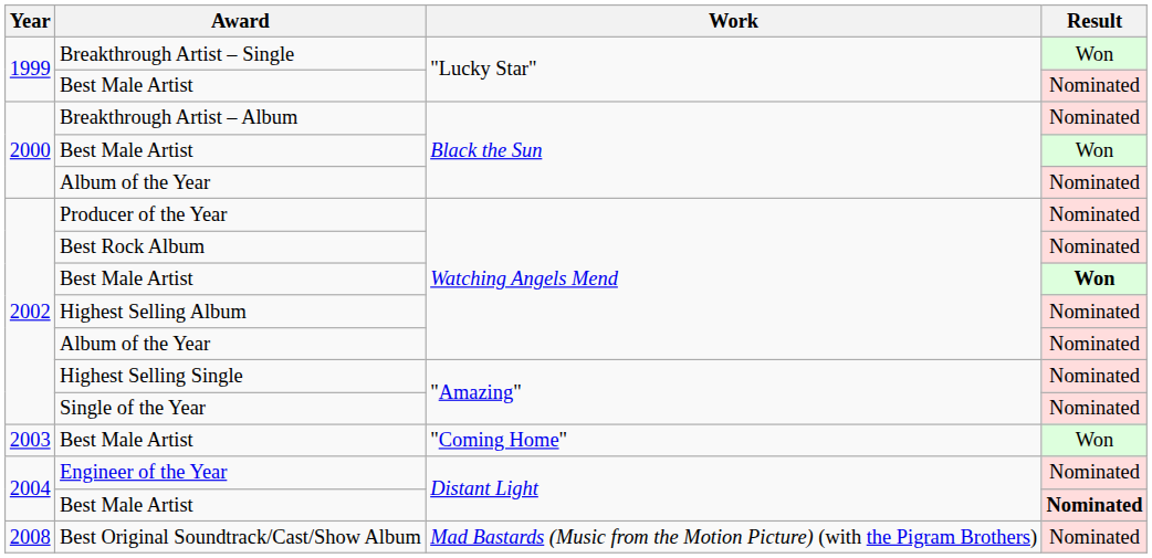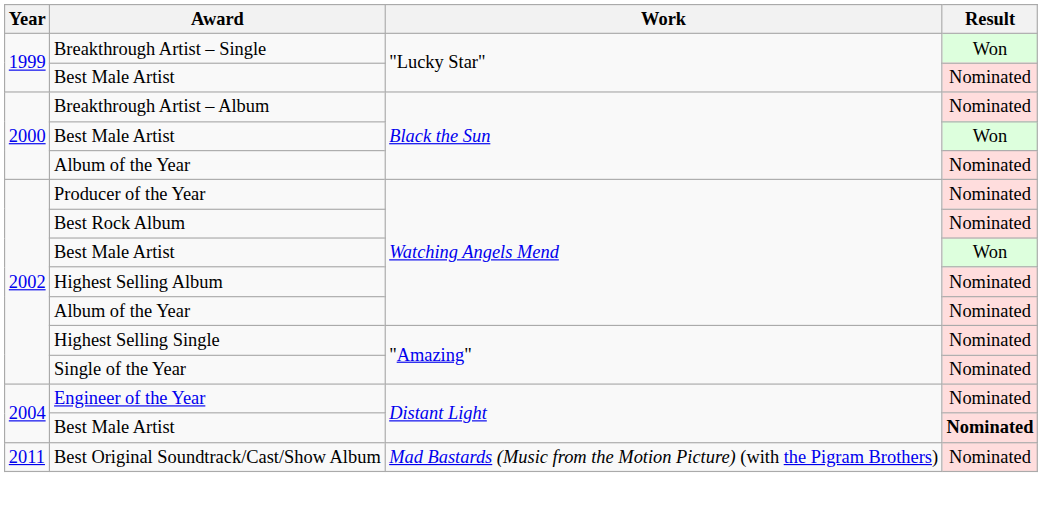Best Male Artist / Watching Angels Mend | Result: bold -> normal
- row: 2003 | Best Male Artist | "Coming Home" | Won
Best Original Soundtrack/Cast/Show Album | Year: 2008 -> 2011
